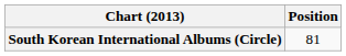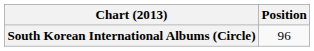South Korean International Albums (Circle) | Position: 81 -> 96
